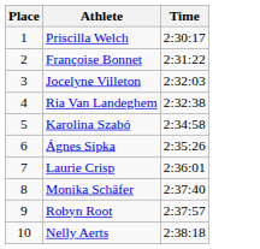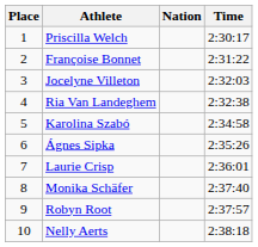+ column: Nation
